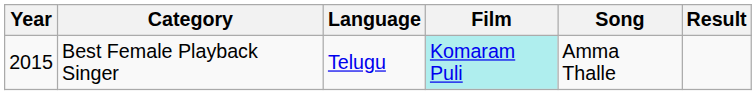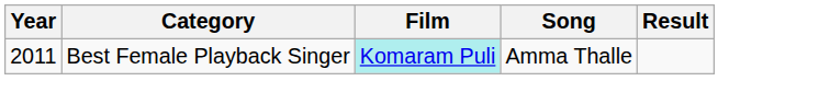- column: Language | Telugu
Best Female Playback Singer | Year: 2015 -> 2011
